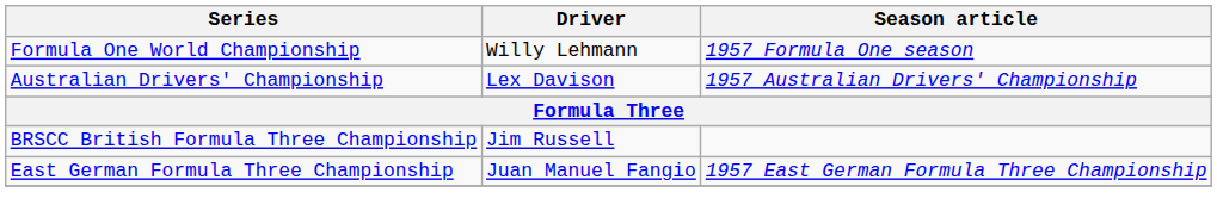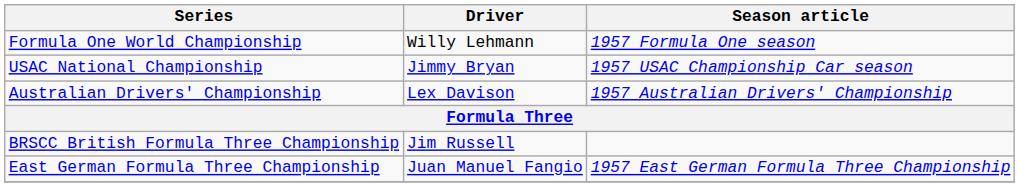+ row: USAC National Championship | Jimmy Bryan | 1957 USAC Championship Car season
